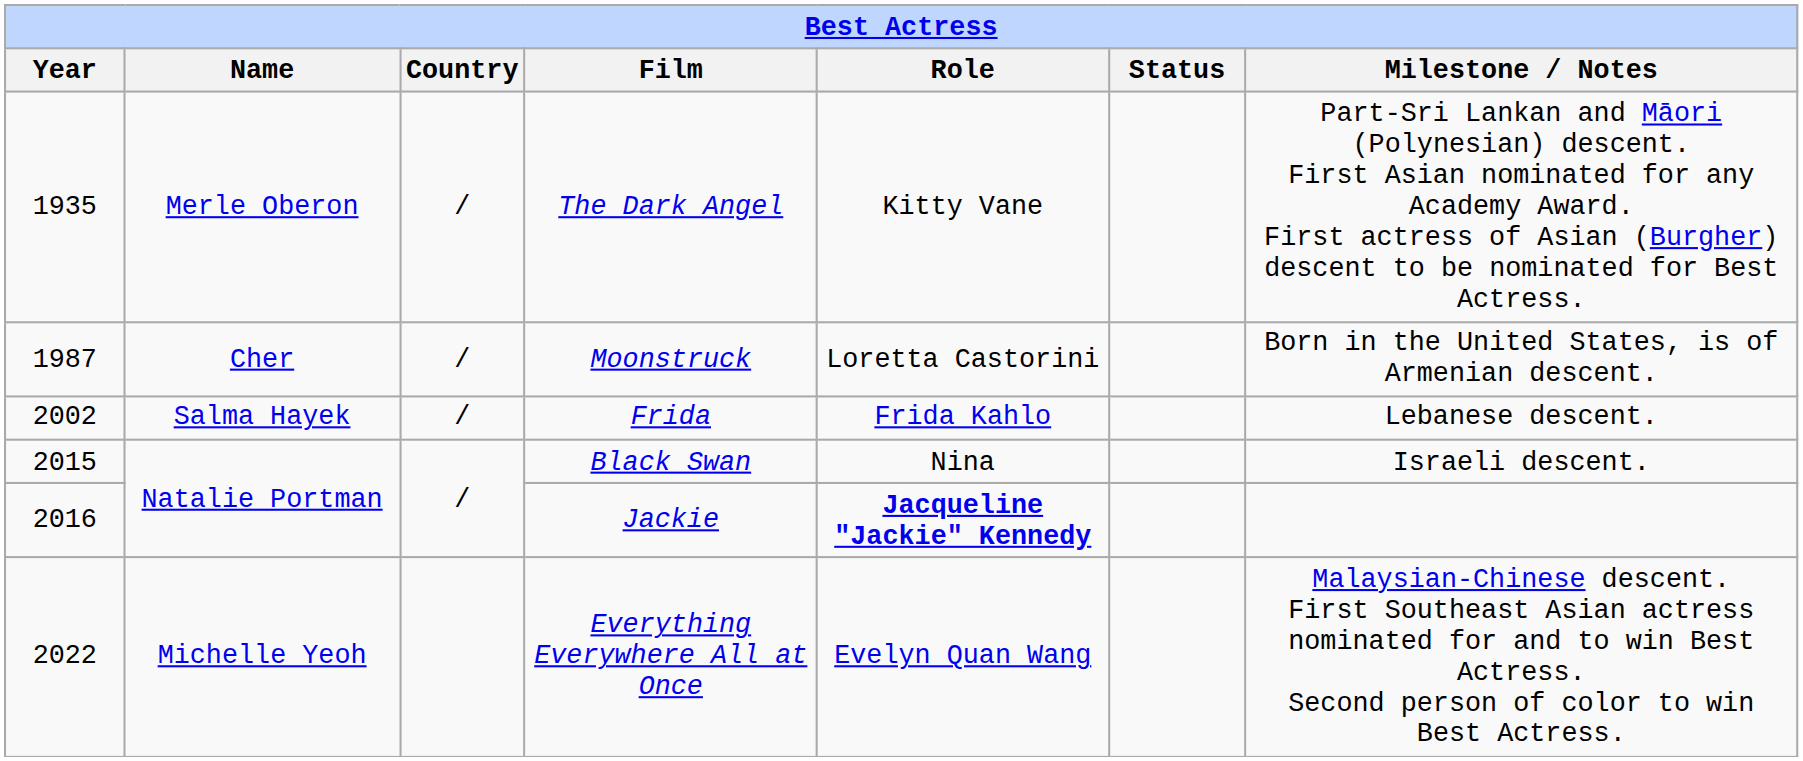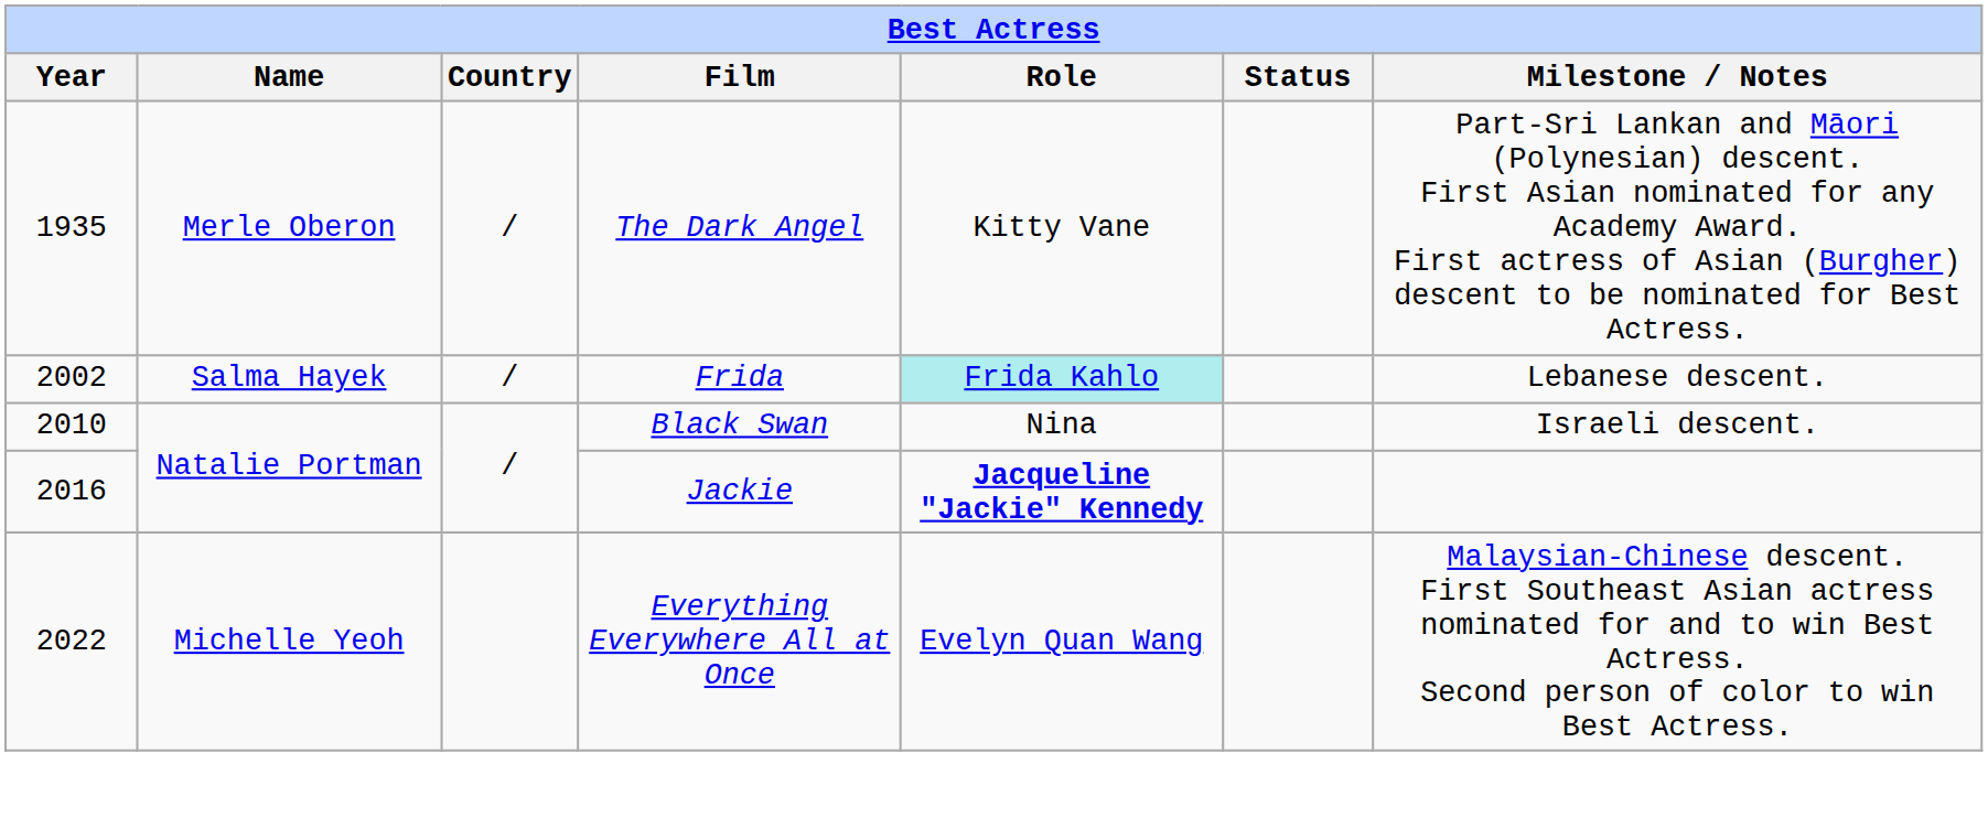- row: 1987 | Cher | / | Moonstruck | Loretta Castorini | Born in the United States, is of Armenian descent.
Frida | Role: no background -> paleturquoise background
Black Swan | Year: 2015 -> 2010
